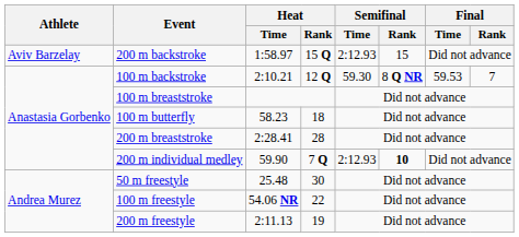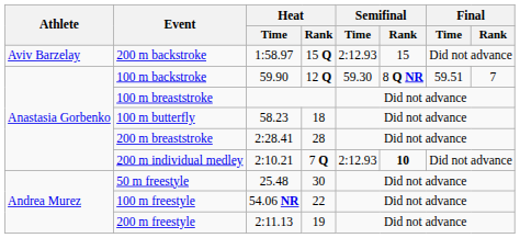100 m backstroke | Heat / Time: 2:10.21 -> 59.90
100 m backstroke | Final / Time: 59.53 -> 59.51
200 m individual medley | Heat / Time: 59.90 -> 2:10.21
